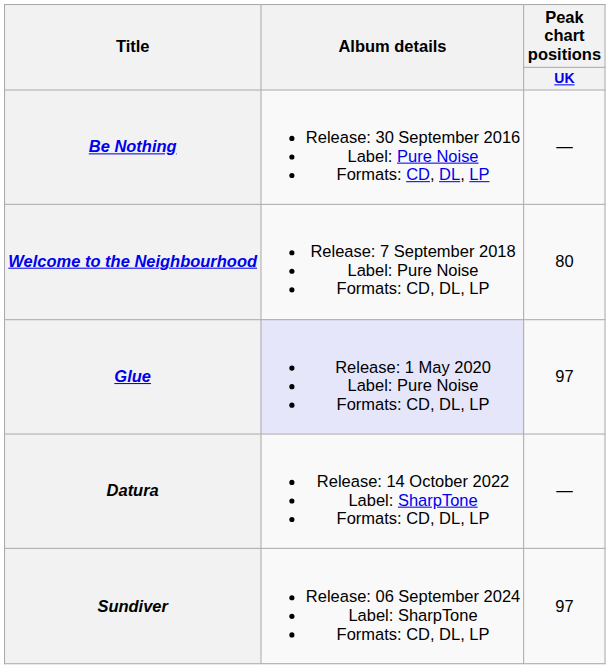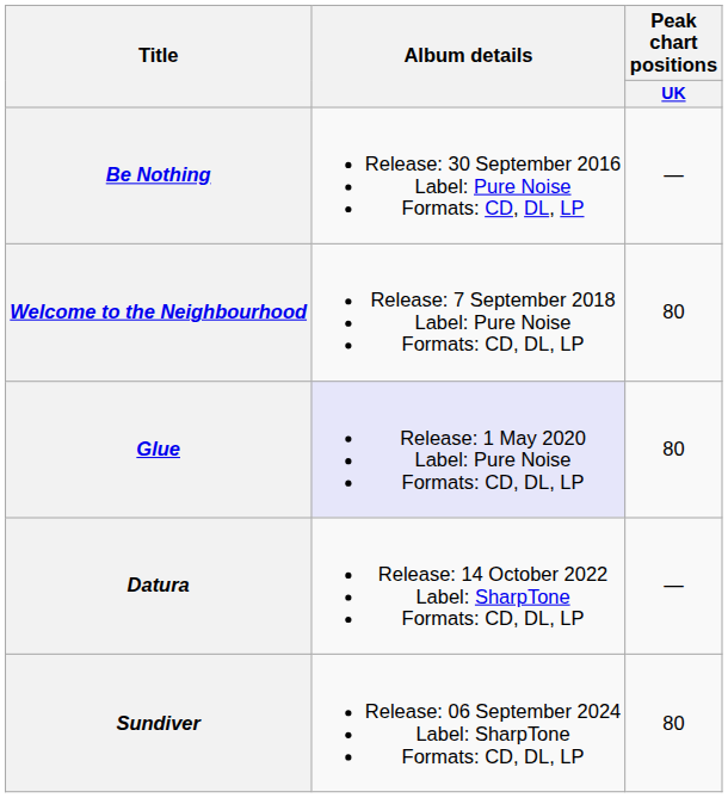Glue | Peak chart positions / UK: 97 -> 80
Sundiver | Peak chart positions / UK: 97 -> 80
